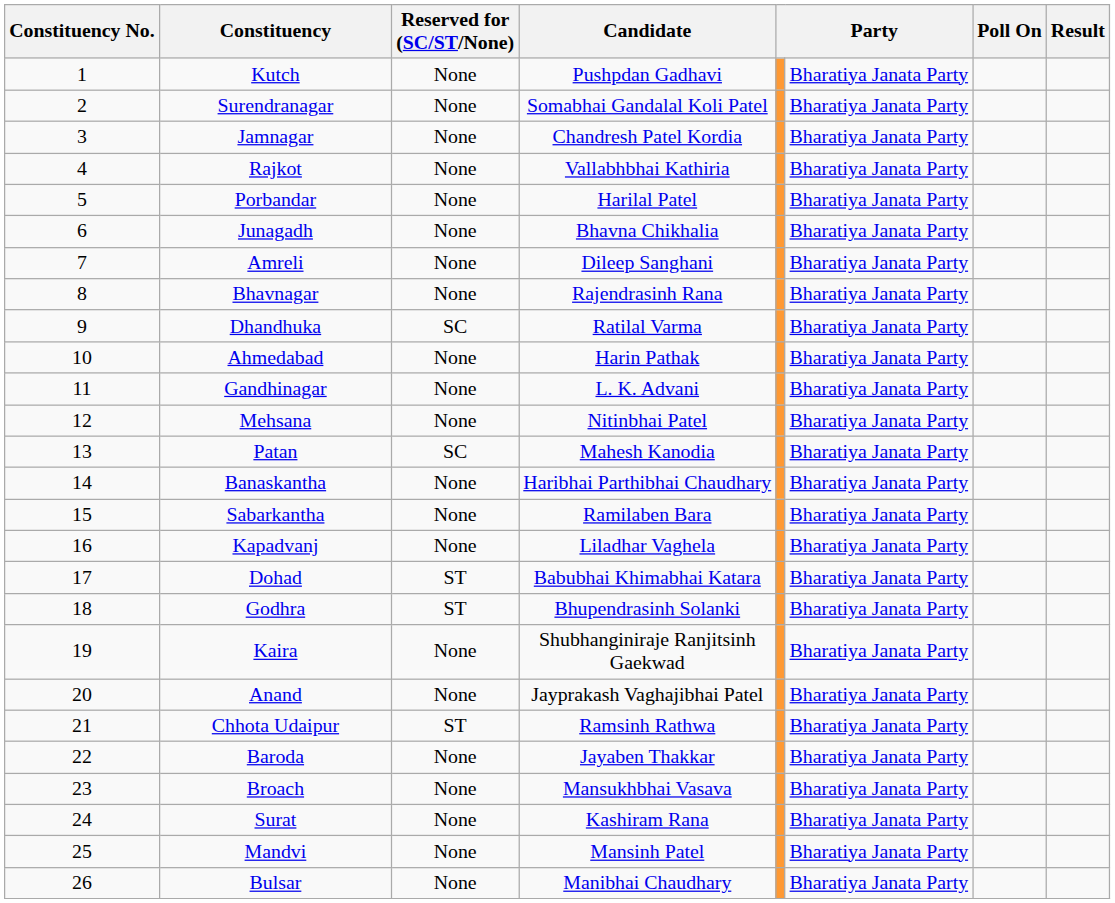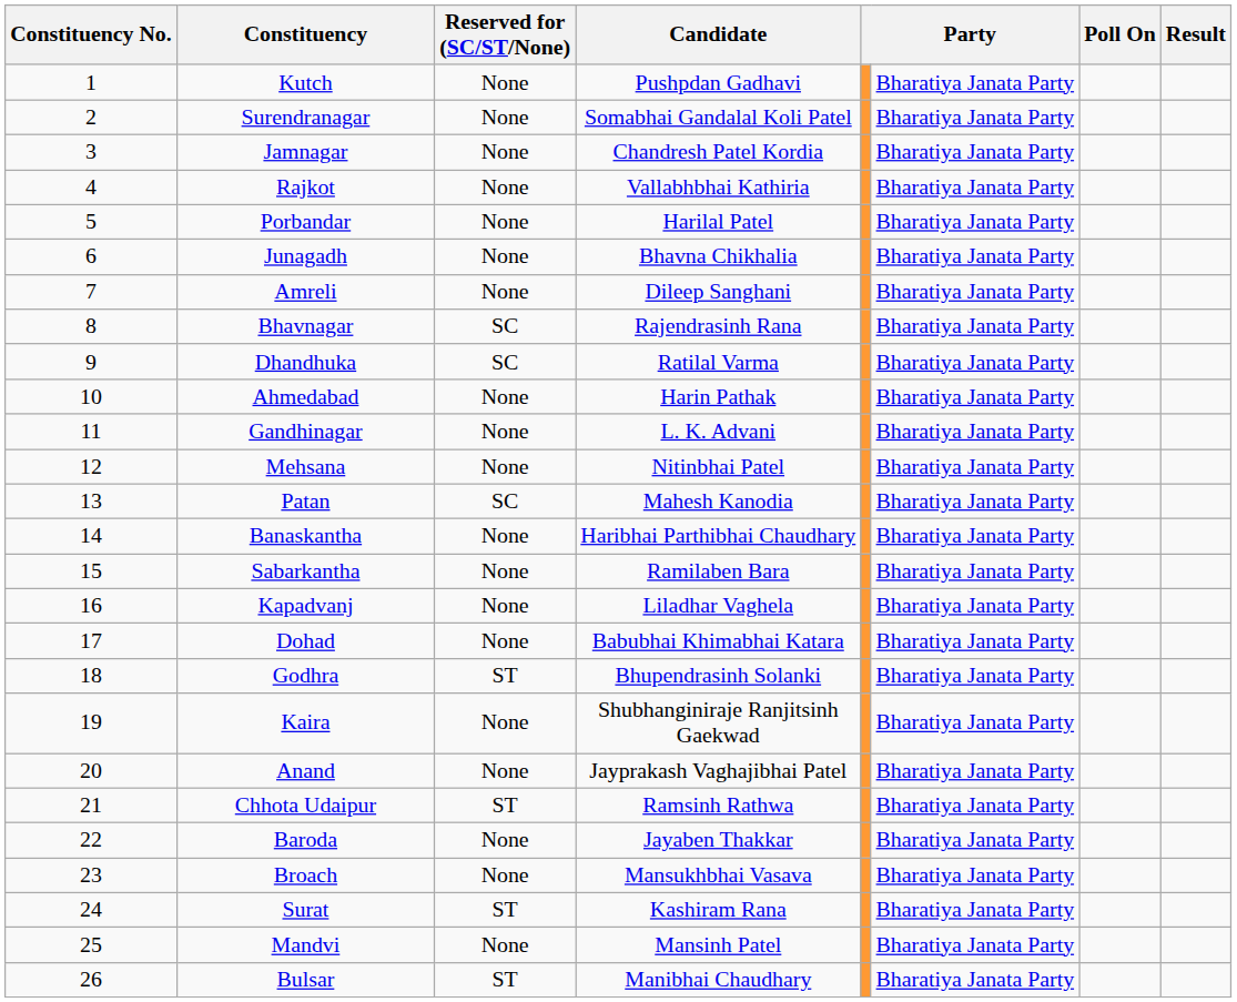Bhavnagar | Reserved for (SC/ST/None): None -> SC
Dohad | Reserved for (SC/ST/None): ST -> None
Surat | Reserved for (SC/ST/None): None -> ST
Bulsar | Reserved for (SC/ST/None): None -> ST
